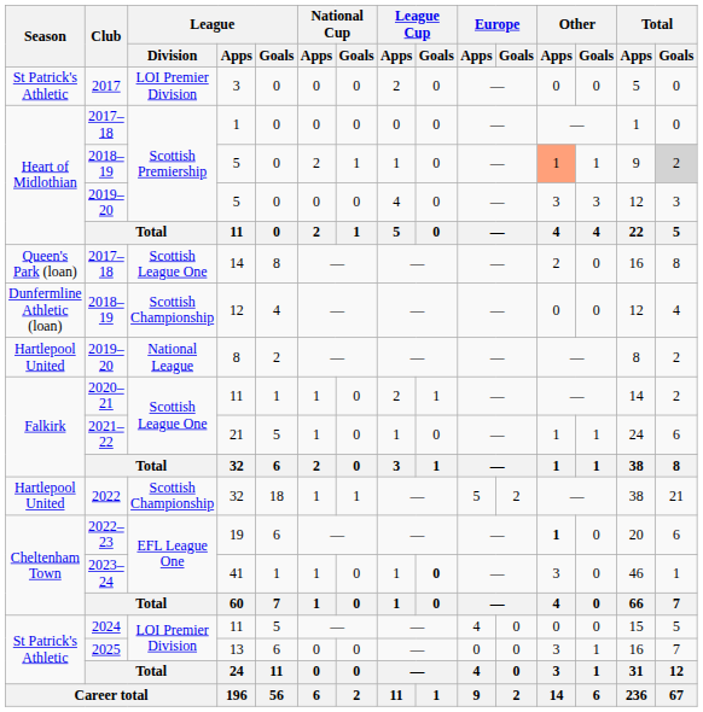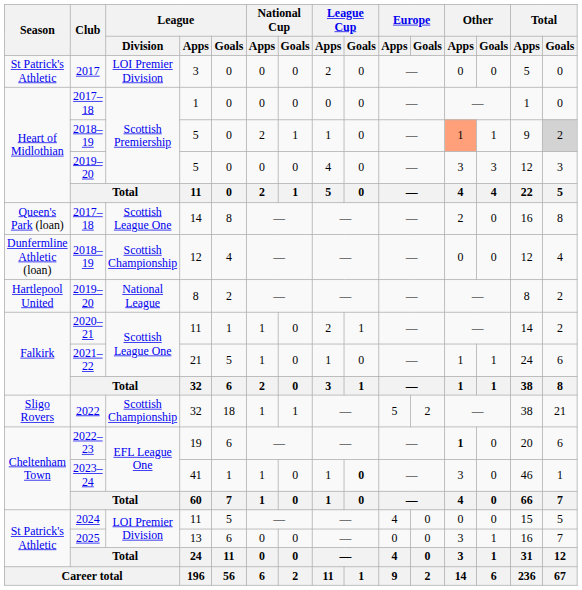2022 / 32 | Season: Hartlepool United -> Sligo Rovers
